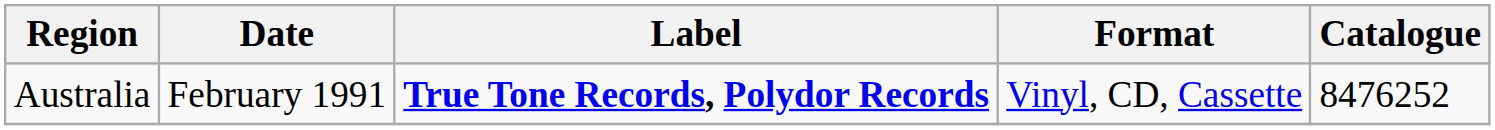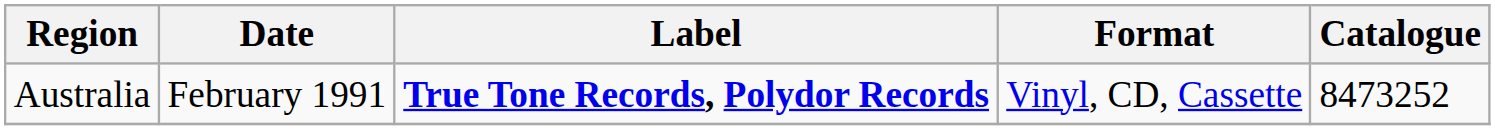Australia | Catalogue: 8476252 -> 8473252
